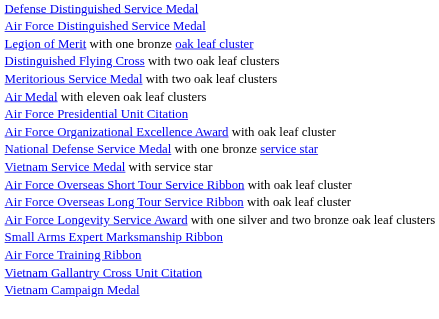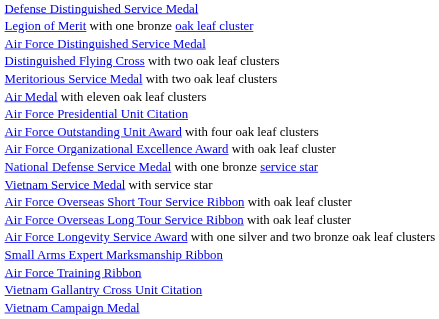rows swapped: Air Force Distinguished Service Medal <-> Legion of Merit with one bronze oak leaf cluster
+ row: Air Force Outstanding Unit Award with four oak leaf clusters
